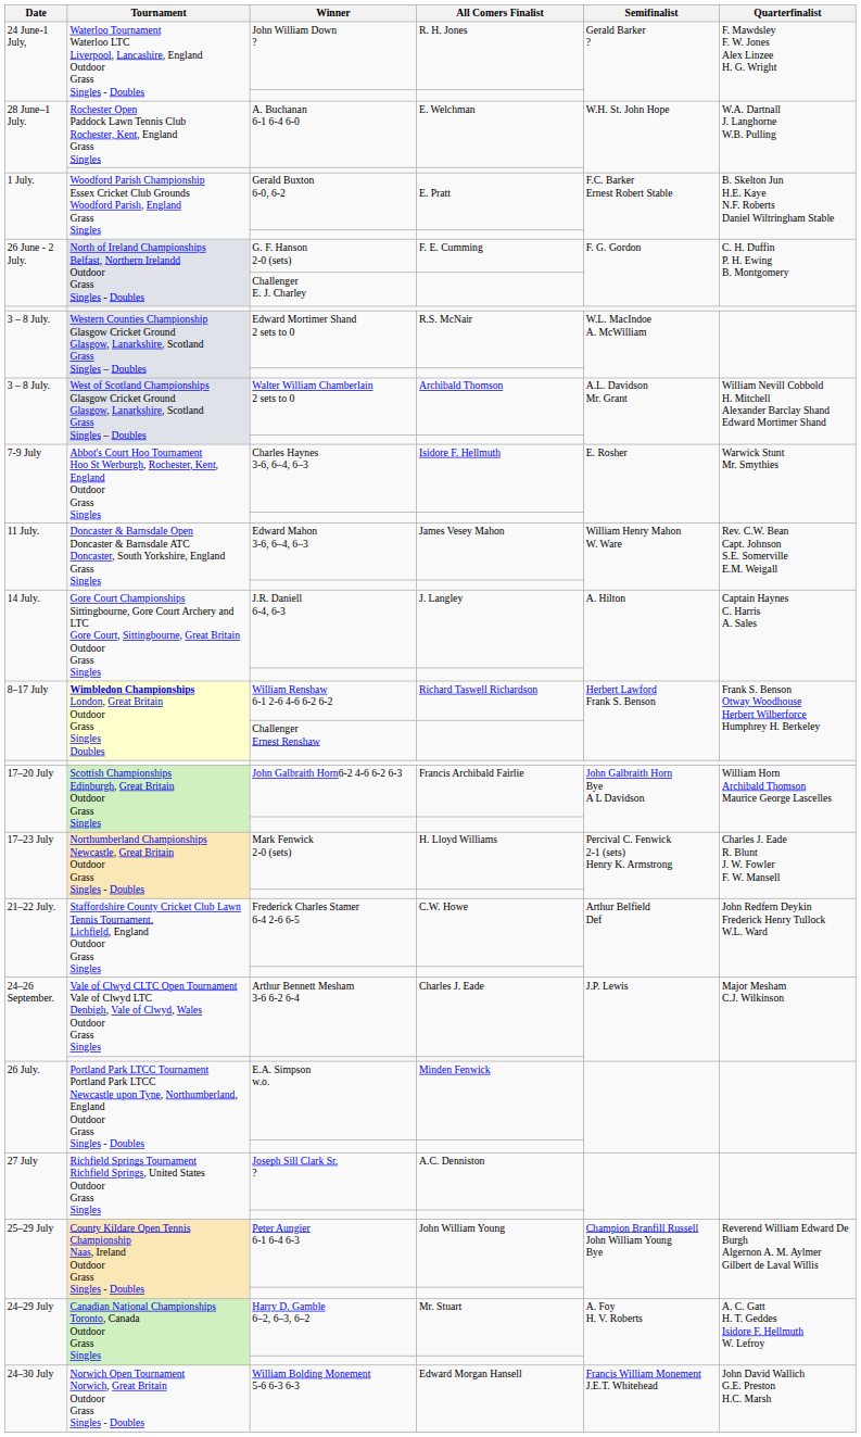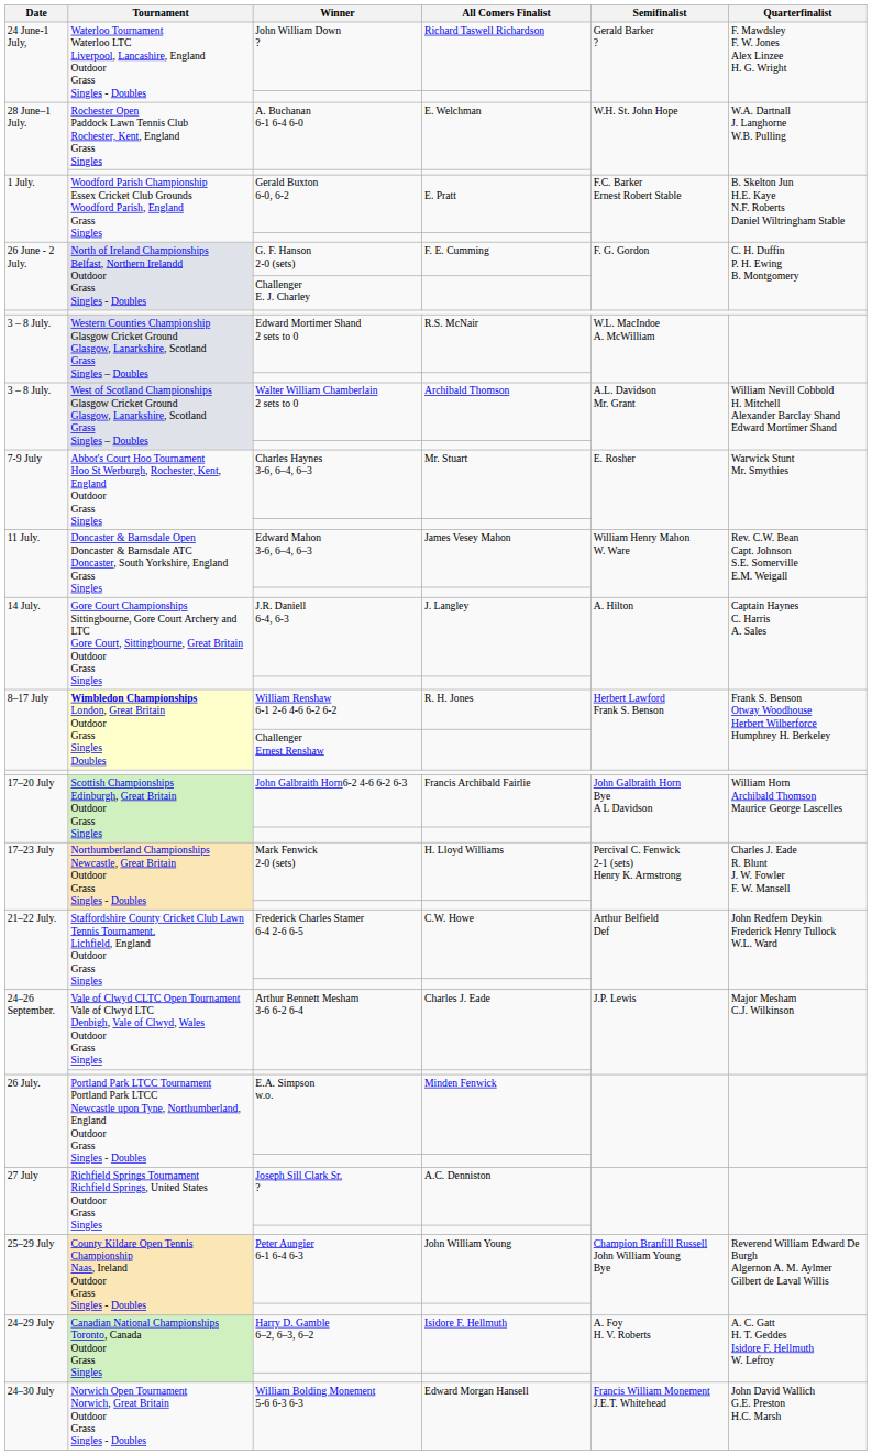John William Down ? | All Comers Finalist: R. H. Jones -> Richard Taswell Richardson
Charles Haynes 3-6, 6–4, 6–3 | All Comers Finalist: Isidore F. Hellmuth -> Mr. Stuart
William Renshaw 6-1 2-6 4-6 6-2 6-2 | All Comers Finalist: Richard Taswell Richardson -> R. H. Jones
Harry D. Gamble 6–2, 6–3, 6–2 | All Comers Finalist: Mr. Stuart -> Isidore F. Hellmuth
